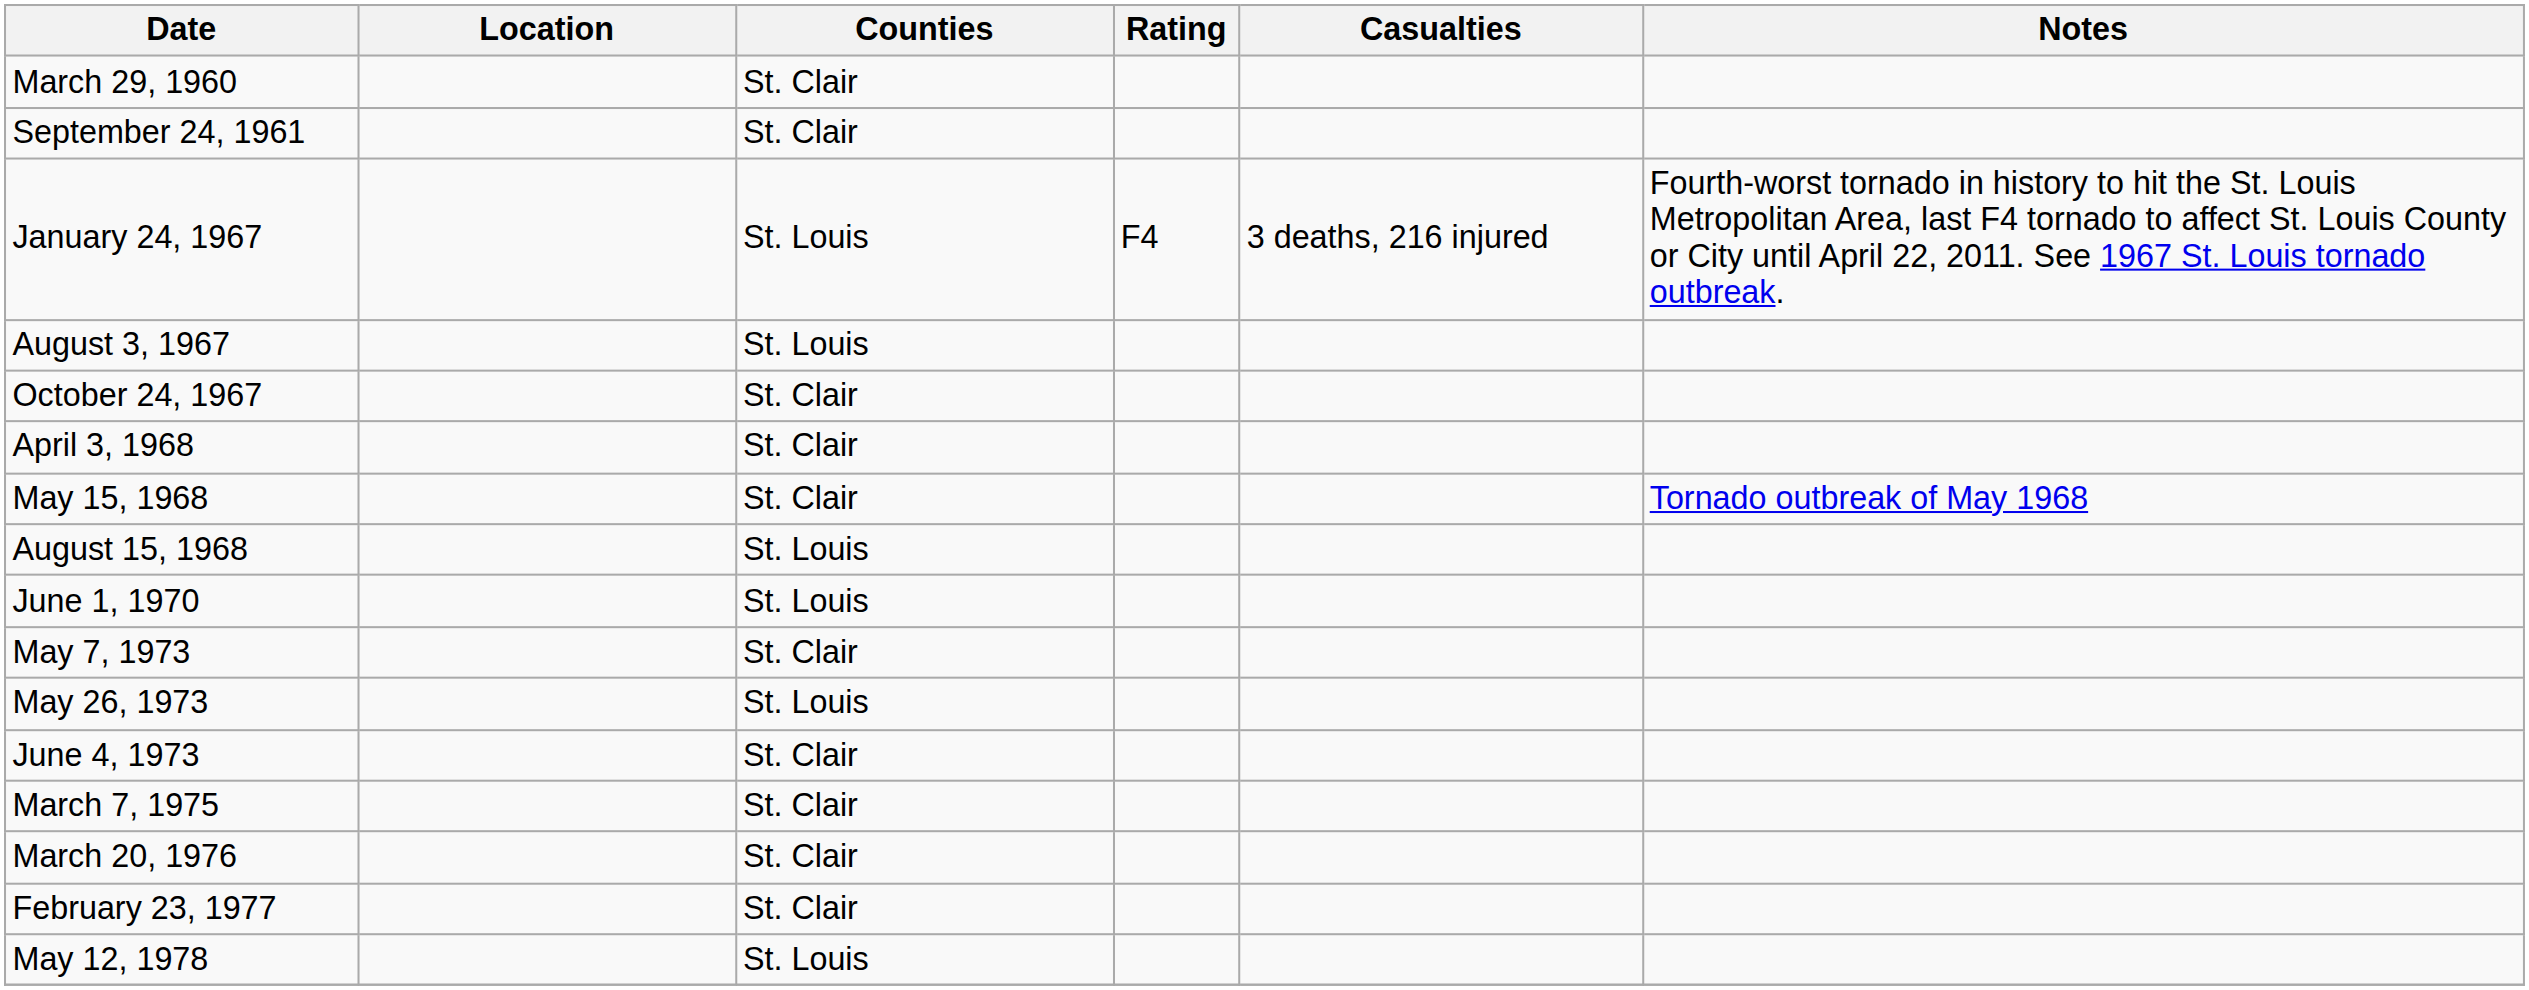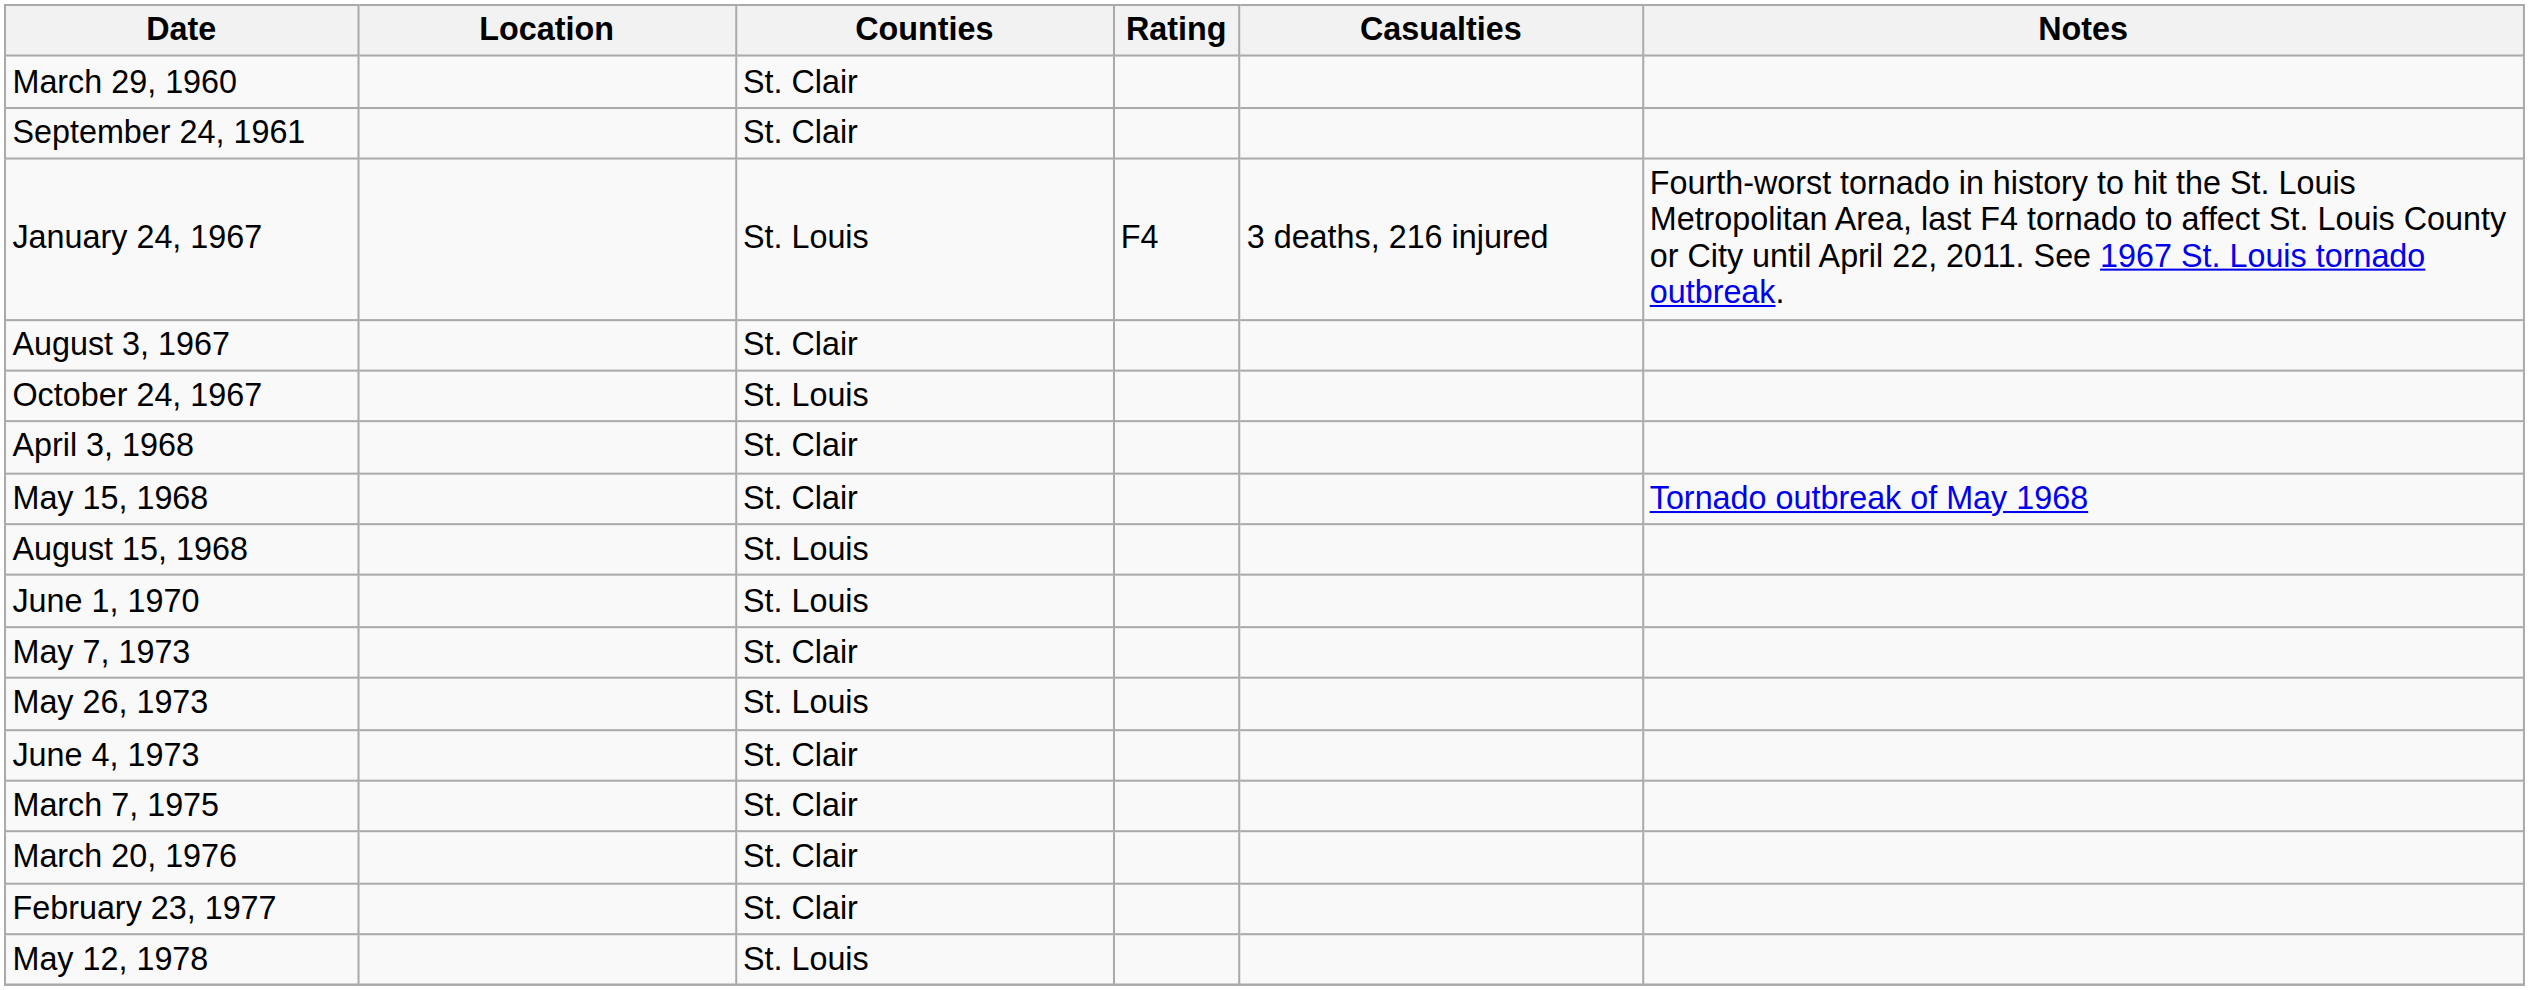August 3, 1967 | Counties: St. Louis -> St. Clair
October 24, 1967 | Counties: St. Clair -> St. Louis
